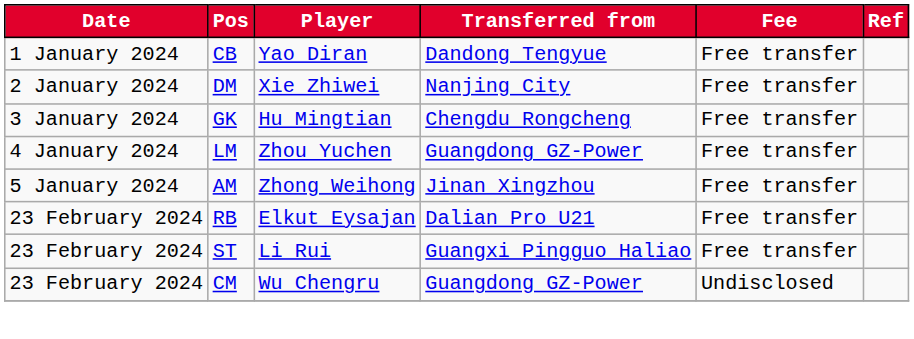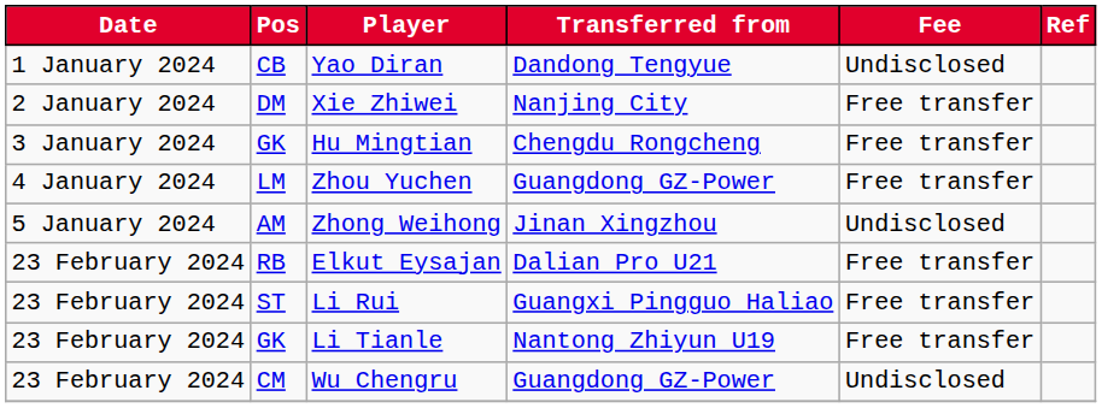Yao Diran | Fee: Free transfer -> Undisclosed
Zhong Weihong | Fee: Free transfer -> Undisclosed
+ row: 23 February 2024 | GK | Li Tianle | Nantong Zhiyun U19 | Free transfer
